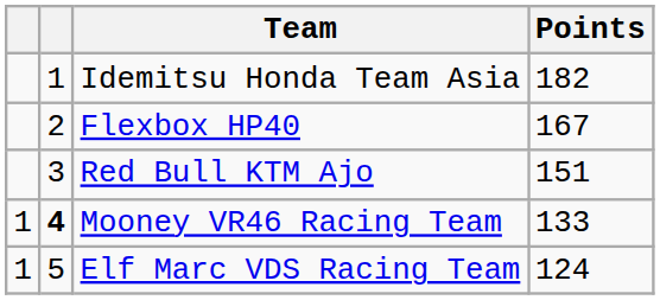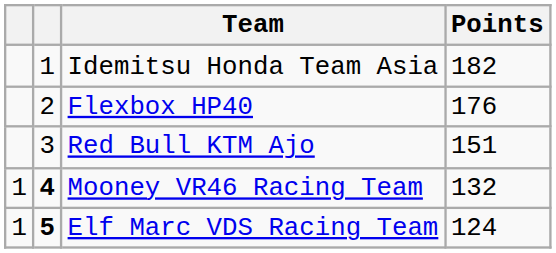Flexbox HP40 | Points: 167 -> 176
Mooney VR46 Racing Team | Points: 133 -> 132
Elf Marc VDS Racing Team | column 2: normal -> bold
